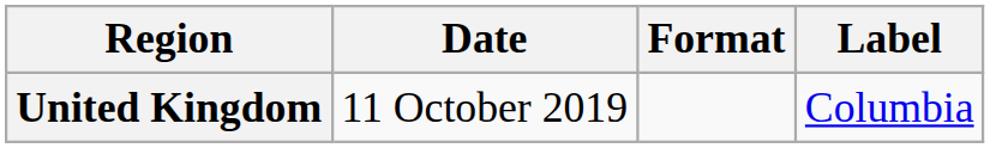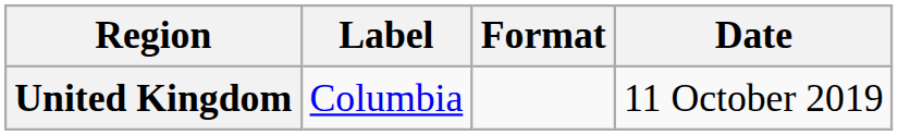columns swapped: Date <-> Label
